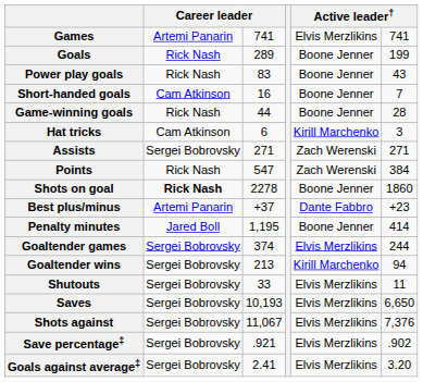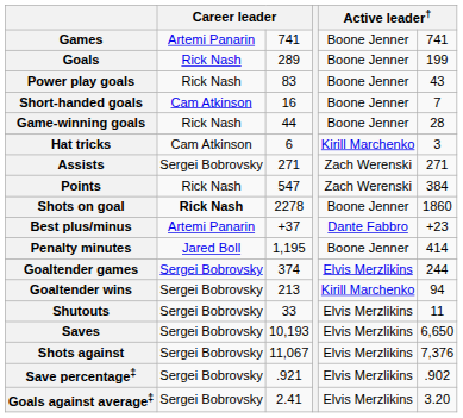Games | column 5: Elvis Merzlikins -> Boone Jenner
